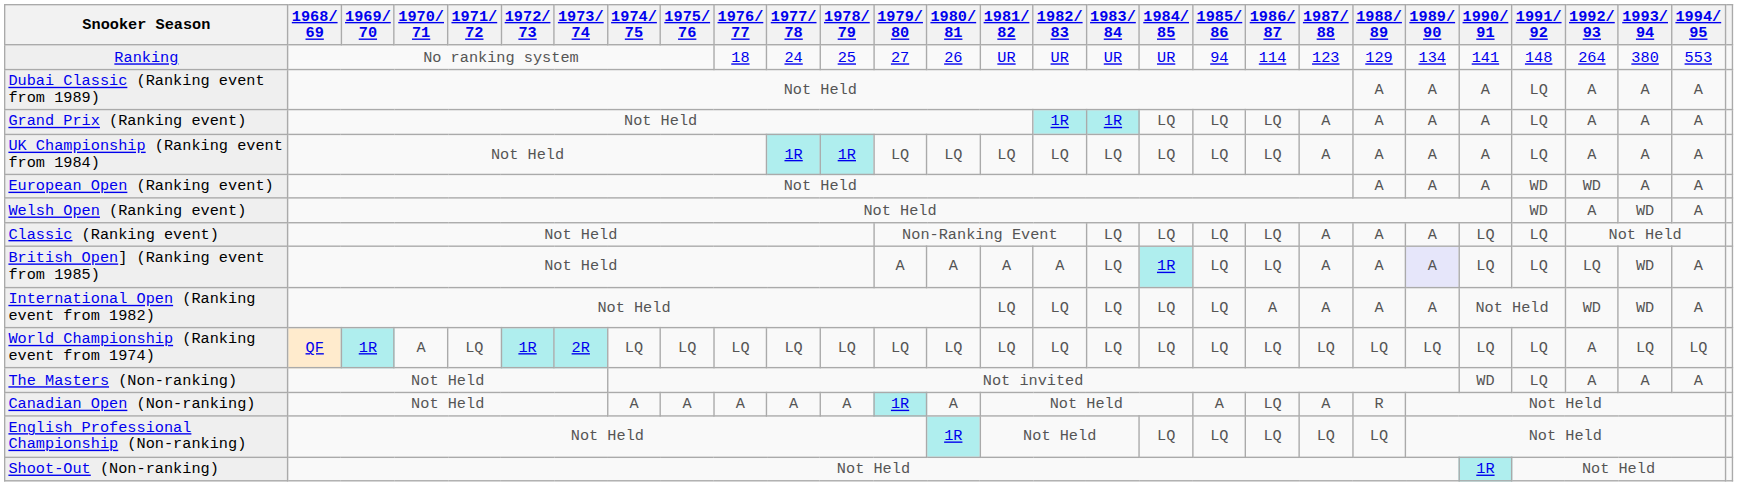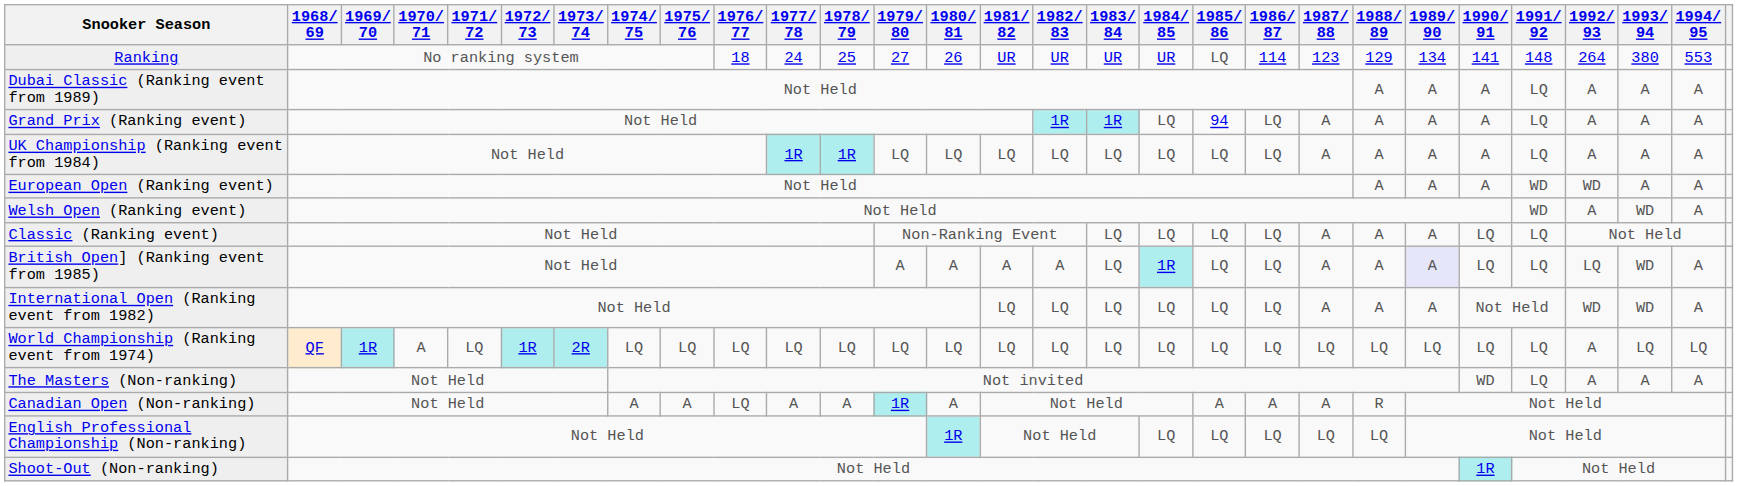Ranking | 1985/ 86: 94 -> LQ
Grand Prix (Ranking event) | 1985/ 86: LQ -> 94
International Open (Ranking event from 1982) | 1986/ 87: A -> LQ
Canadian Open (Non-ranking) | 1976/ 77: A -> LQ
Canadian Open (Non-ranking) | 1986/ 87: LQ -> A
